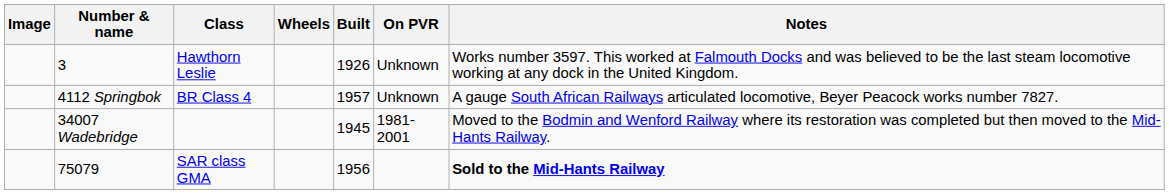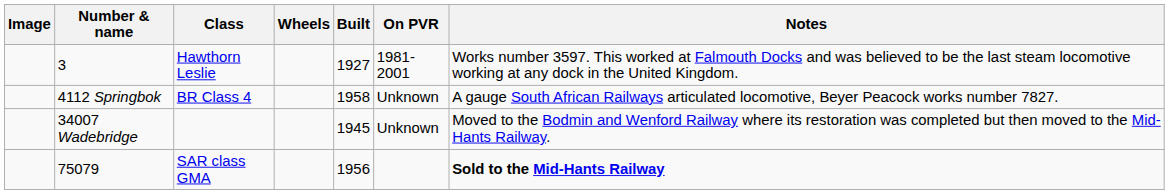3 | Built: 1926 -> 1927
3 | On PVR: Unknown -> 1981-2001
4112 Springbok | Built: 1957 -> 1958
34007 Wadebridge | On PVR: 1981-2001 -> Unknown
